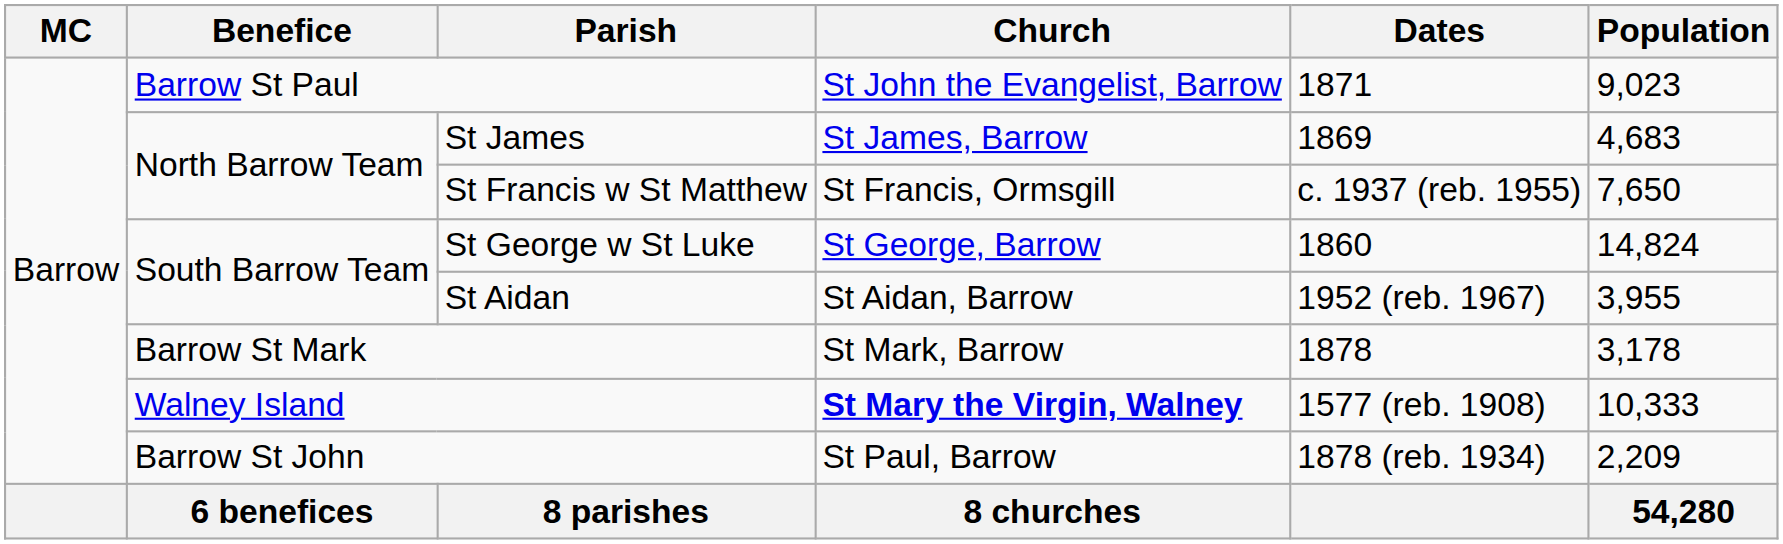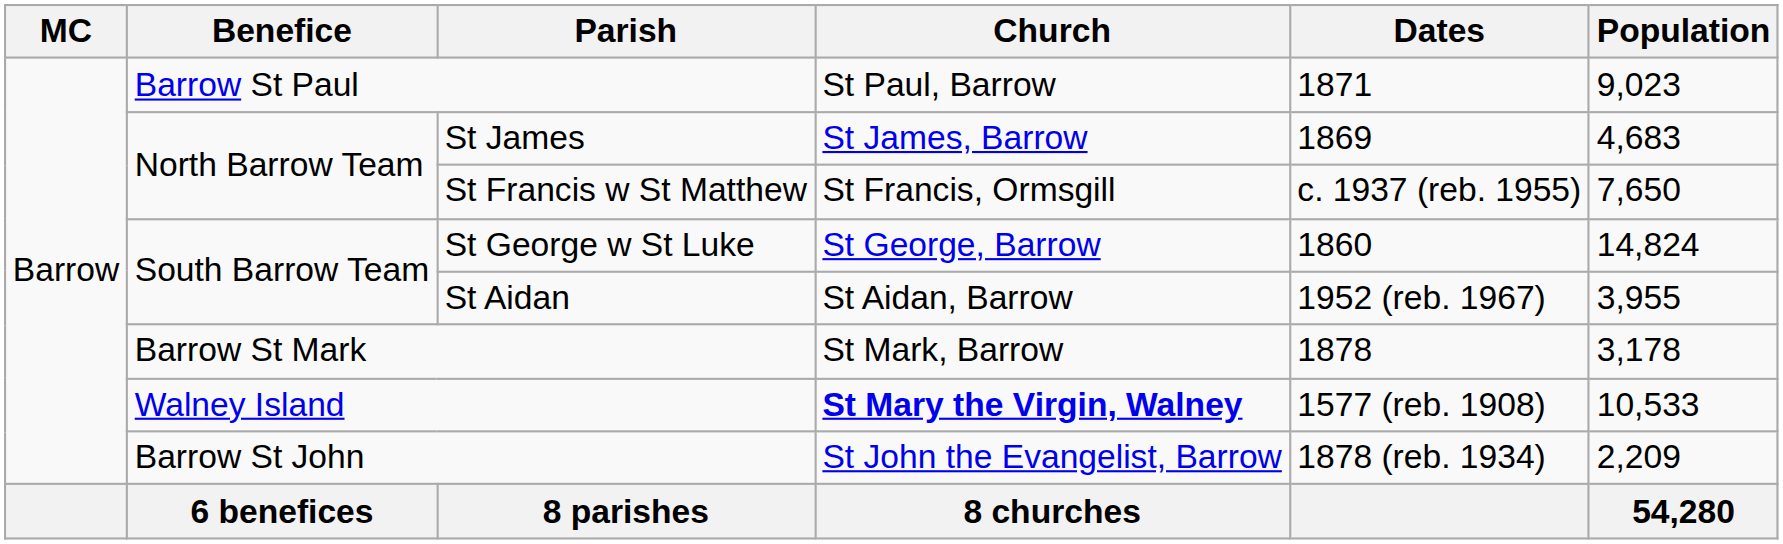Barrow St Paul | Church: St John the Evangelist, Barrow -> St Paul, Barrow
Walney Island | Population: 10,333 -> 10,533
Barrow St John | Church: St Paul, Barrow -> St John the Evangelist, Barrow
